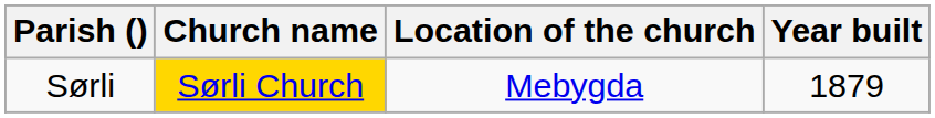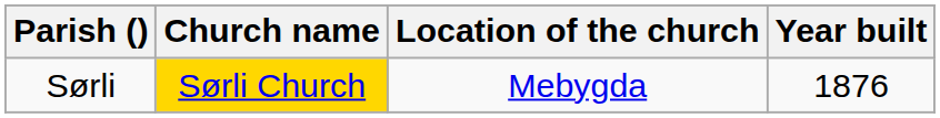Sørli | Year built: 1879 -> 1876
